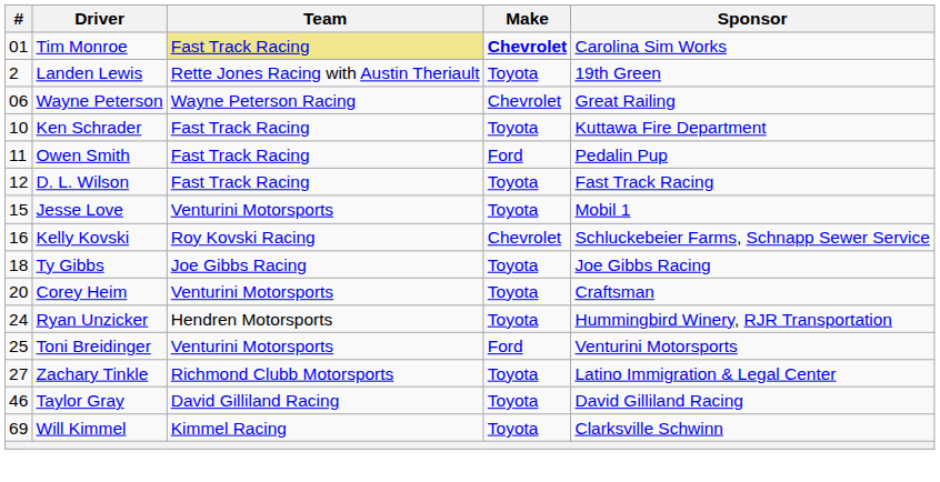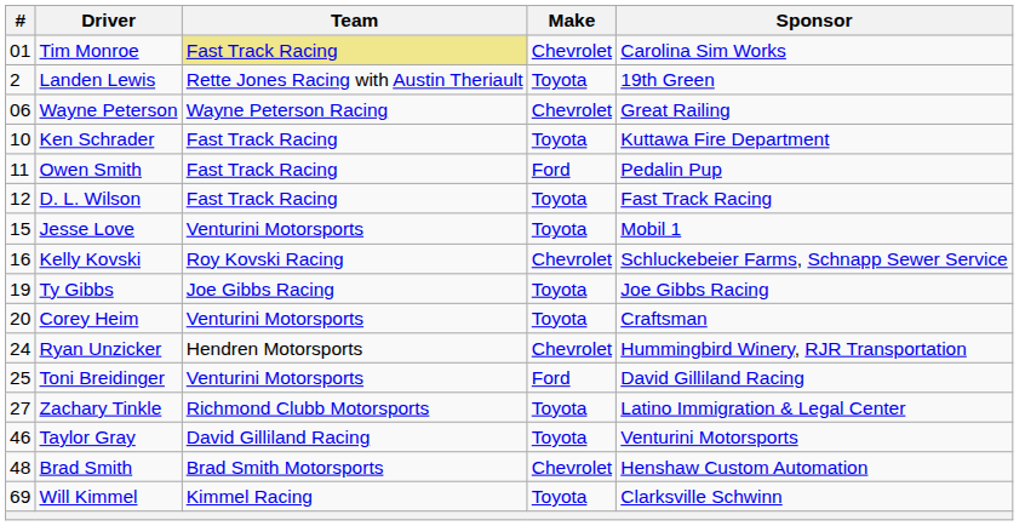Tim Monroe | Make: bold -> normal
Ty Gibbs | #: 18 -> 19
Ryan Unzicker | Make: Toyota -> Chevrolet
Toni Breidinger | Sponsor: Venturini Motorsports -> David Gilliland Racing
Taylor Gray | Sponsor: David Gilliland Racing -> Venturini Motorsports
+ row: 48 | Brad Smith | Brad Smith Motorsports | Chevrolet | Henshaw Custom Automation
